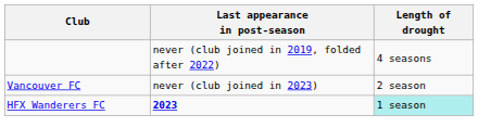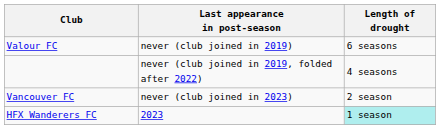+ row: Valour FC | never (club joined in 2019) | 6 seasons
HFX Wanderers FC | Last appearance in post-season: bold -> normal
